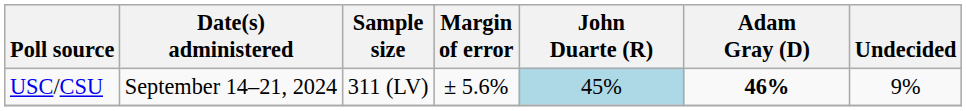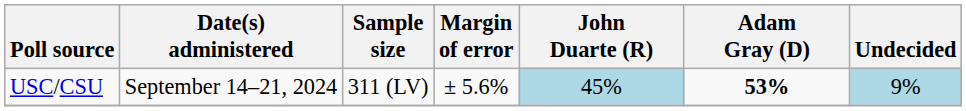USC/CSU | Adam Gray (D): 46% -> 53%
USC/CSU | Undecided: no background -> lightblue background
